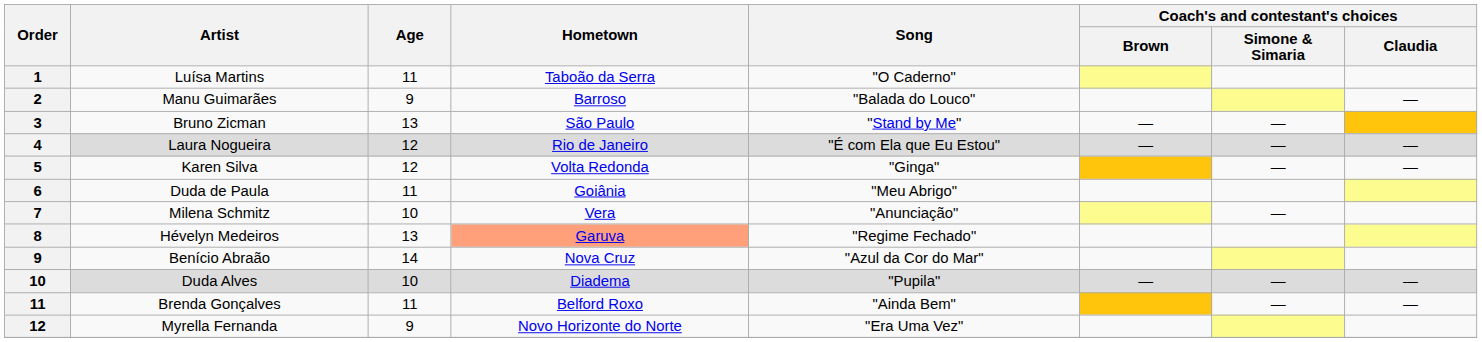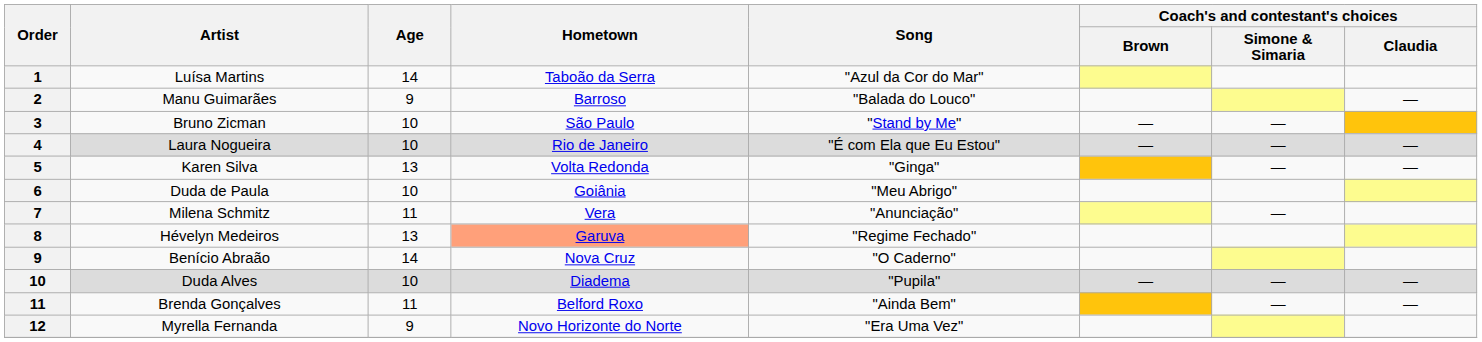Luísa Martins | Age: 11 -> 14
Luísa Martins | Song: "O Caderno" -> "Azul da Cor do Mar"
Bruno Zicman | Age: 13 -> 10
Laura Nogueira | Age: 12 -> 10
Karen Silva | Age: 12 -> 13
Duda de Paula | Age: 11 -> 10
Milena Schmitz | Age: 10 -> 11
Benício Abraão | Song: "Azul da Cor do Mar" -> "O Caderno"
